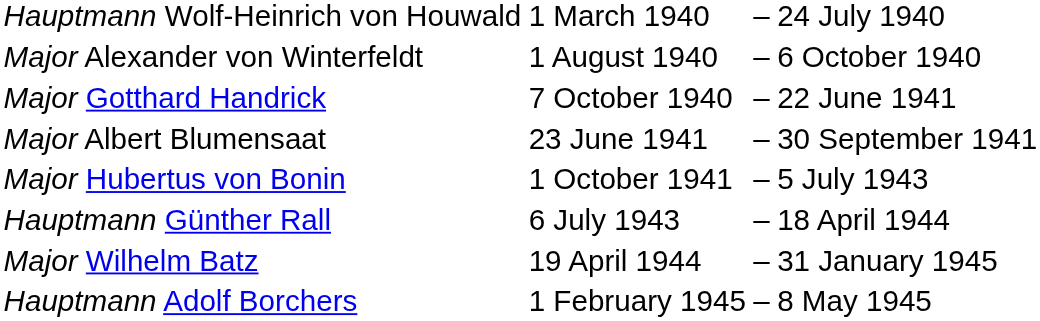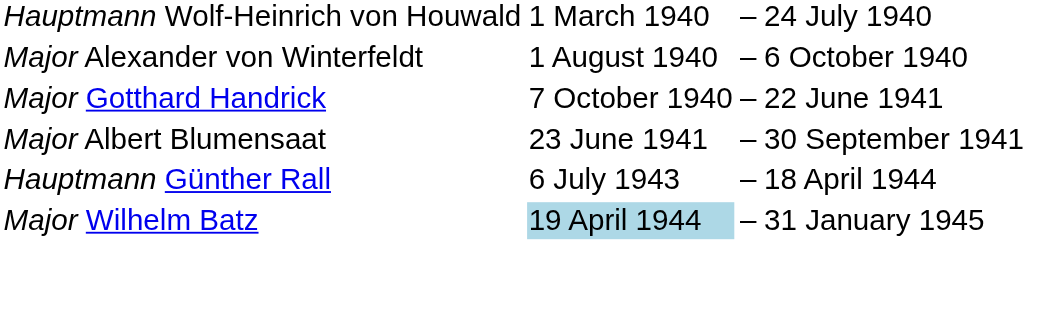- row: Major Hubertus von Bonin | 1 October 1941 | – | 5 July 1943
Major Wilhelm Batz | column 2: no background -> lightblue background
- row: Hauptmann Adolf Borchers | 1 February 1945 | – | 8 May 1945
